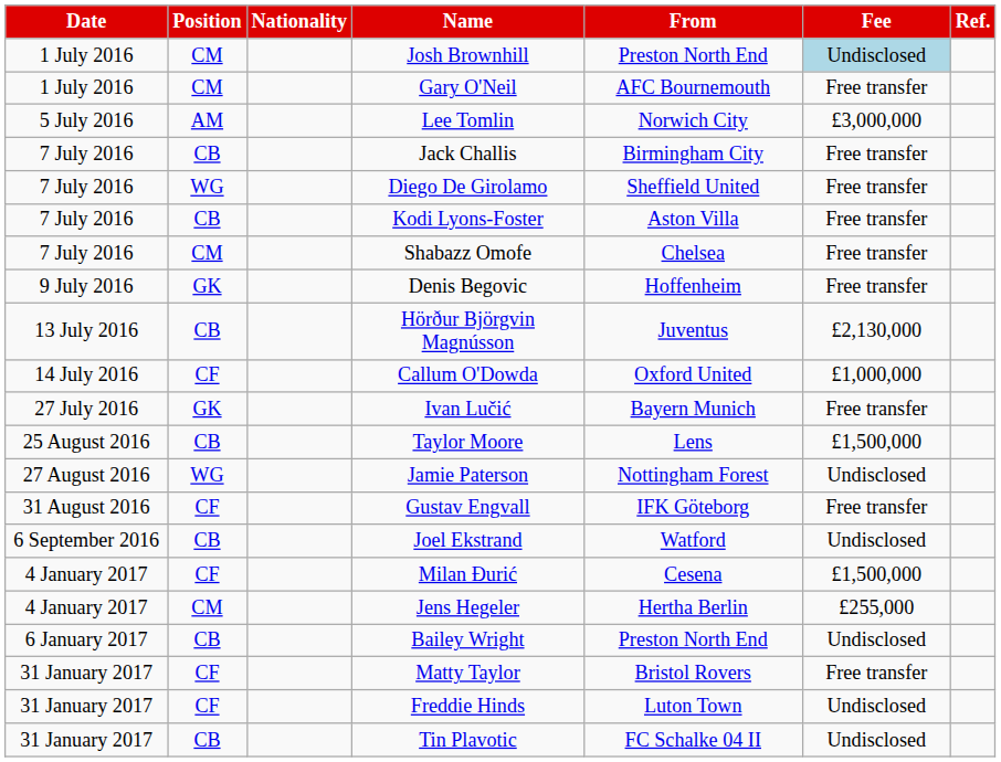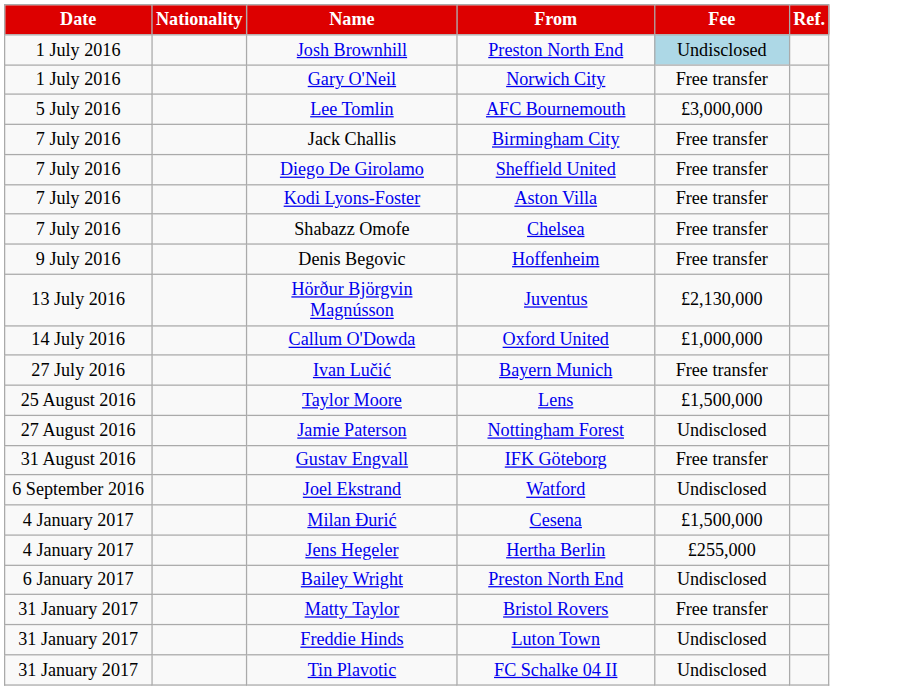- column: Position | CM | CM | AM | CB | WG | CB | CM | GK | CB | CF | GK | CB | WG | CF | CB | CF | CM | CB | CF | CF | CB
Gary O'Neil | From: AFC Bournemouth -> Norwich City
Lee Tomlin | From: Norwich City -> AFC Bournemouth
